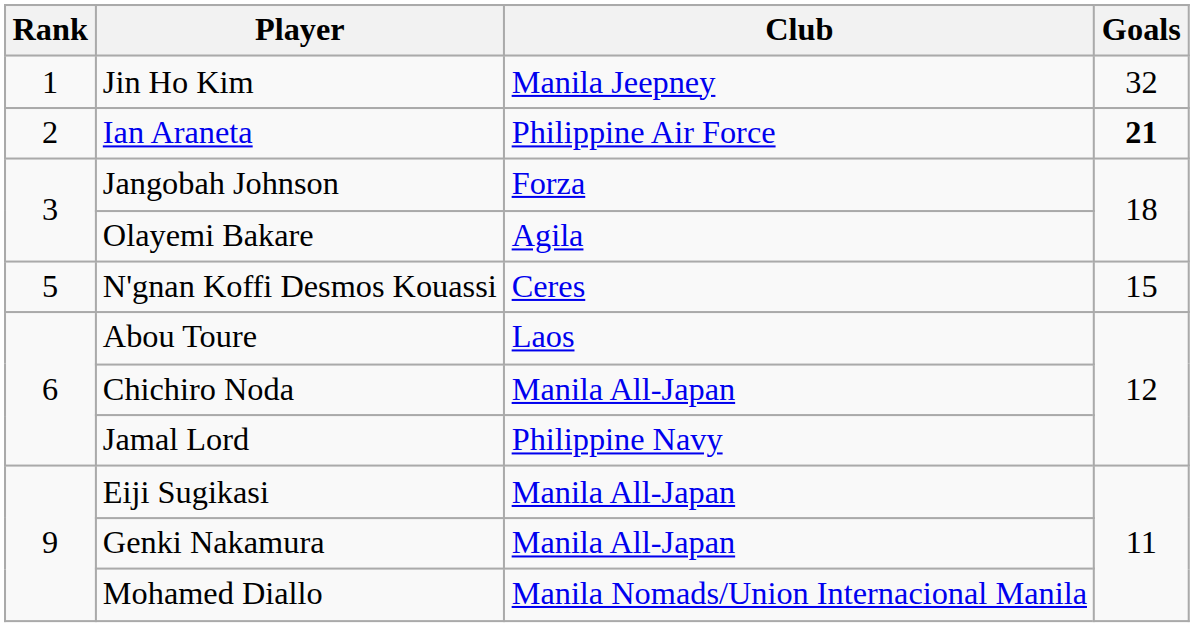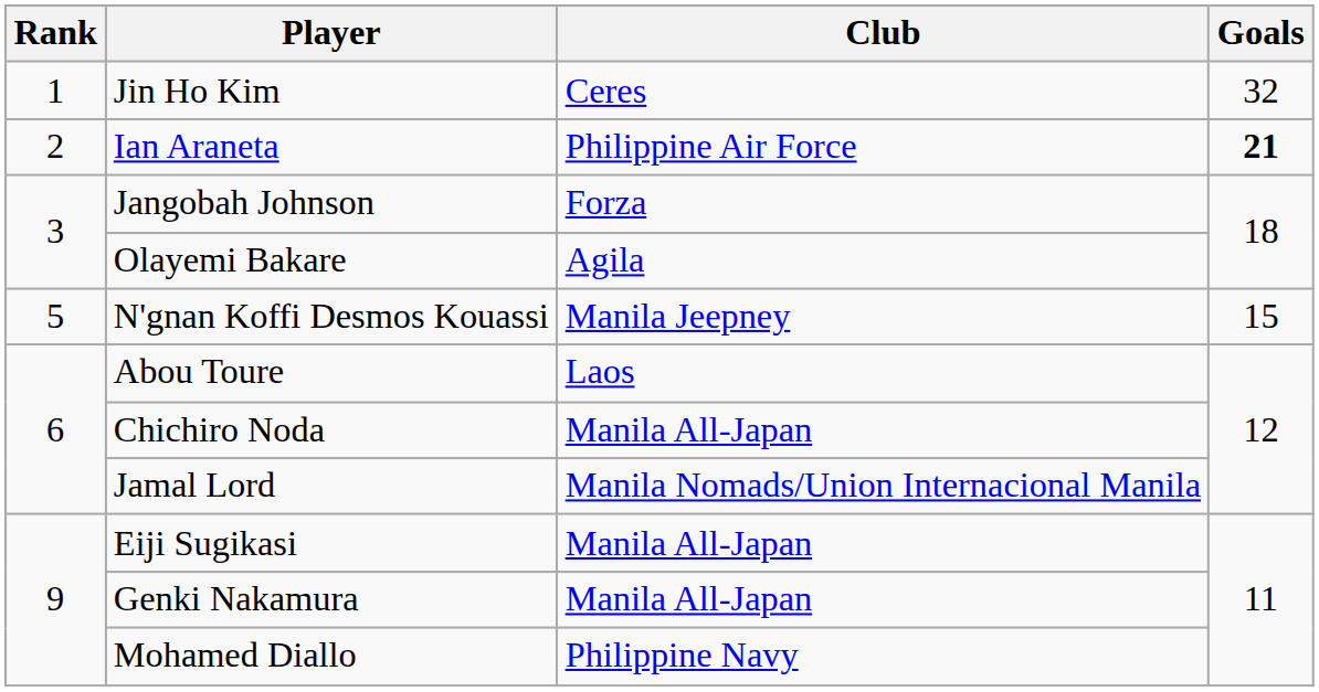Jin Ho Kim | Club: Manila Jeepney -> Ceres
N'gnan Koffi Desmos Kouassi | Club: Ceres -> Manila Jeepney
Jamal Lord | Club: Philippine Navy -> Manila Nomads/Union Internacional Manila
Mohamed Diallo | Club: Manila Nomads/Union Internacional Manila -> Philippine Navy
